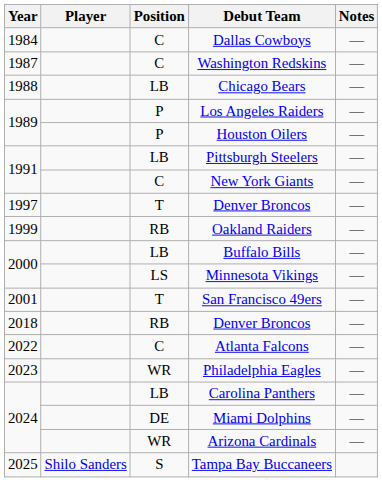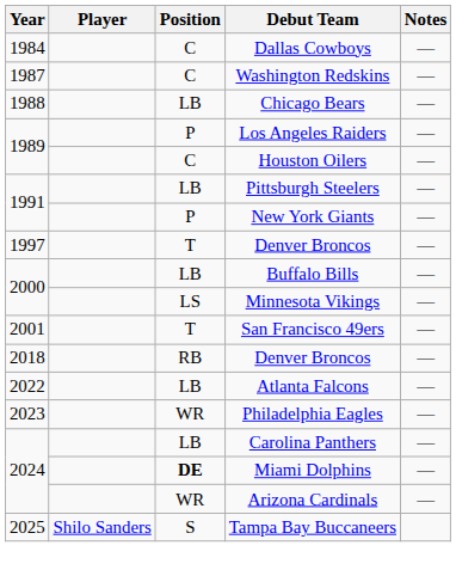Houston Oilers | Position: P -> C
New York Giants | Position: C -> P
- row: 1999 | RB | Oakland Raiders | —
Atlanta Falcons | Position: C -> LB
Miami Dolphins | Position: normal -> bold
